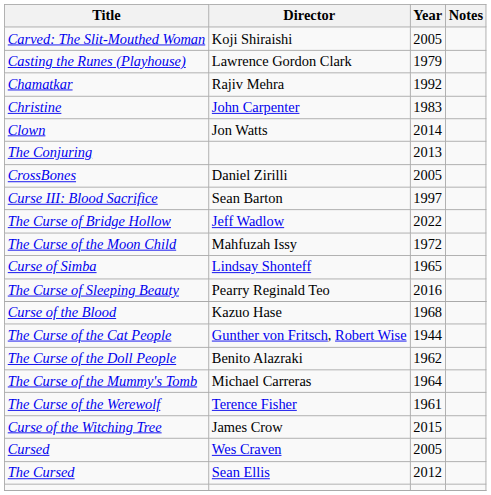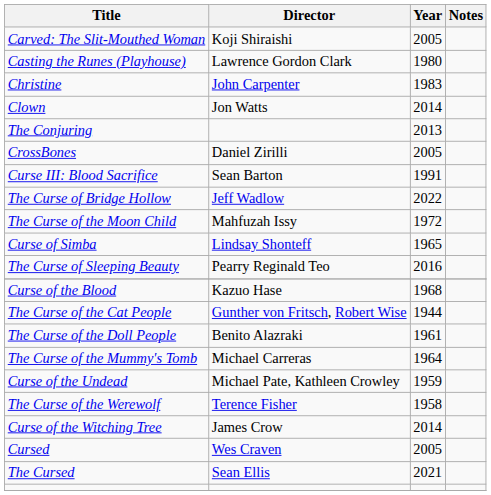Casting the Runes (Playhouse) | Year: 1979 -> 1980
- row: Chamatkar | Rajiv Mehra | 1992
Curse III: Blood Sacrifice | Year: 1997 -> 1991
The Curse of the Doll People | Year: 1962 -> 1961
+ row: Curse of the Undead | Michael Pate, Kathleen Crowley | 1959
The Curse of the Werewolf | Year: 1961 -> 1958
Curse of the Witching Tree | Year: 2015 -> 2014
The Cursed | Year: 2012 -> 2021
